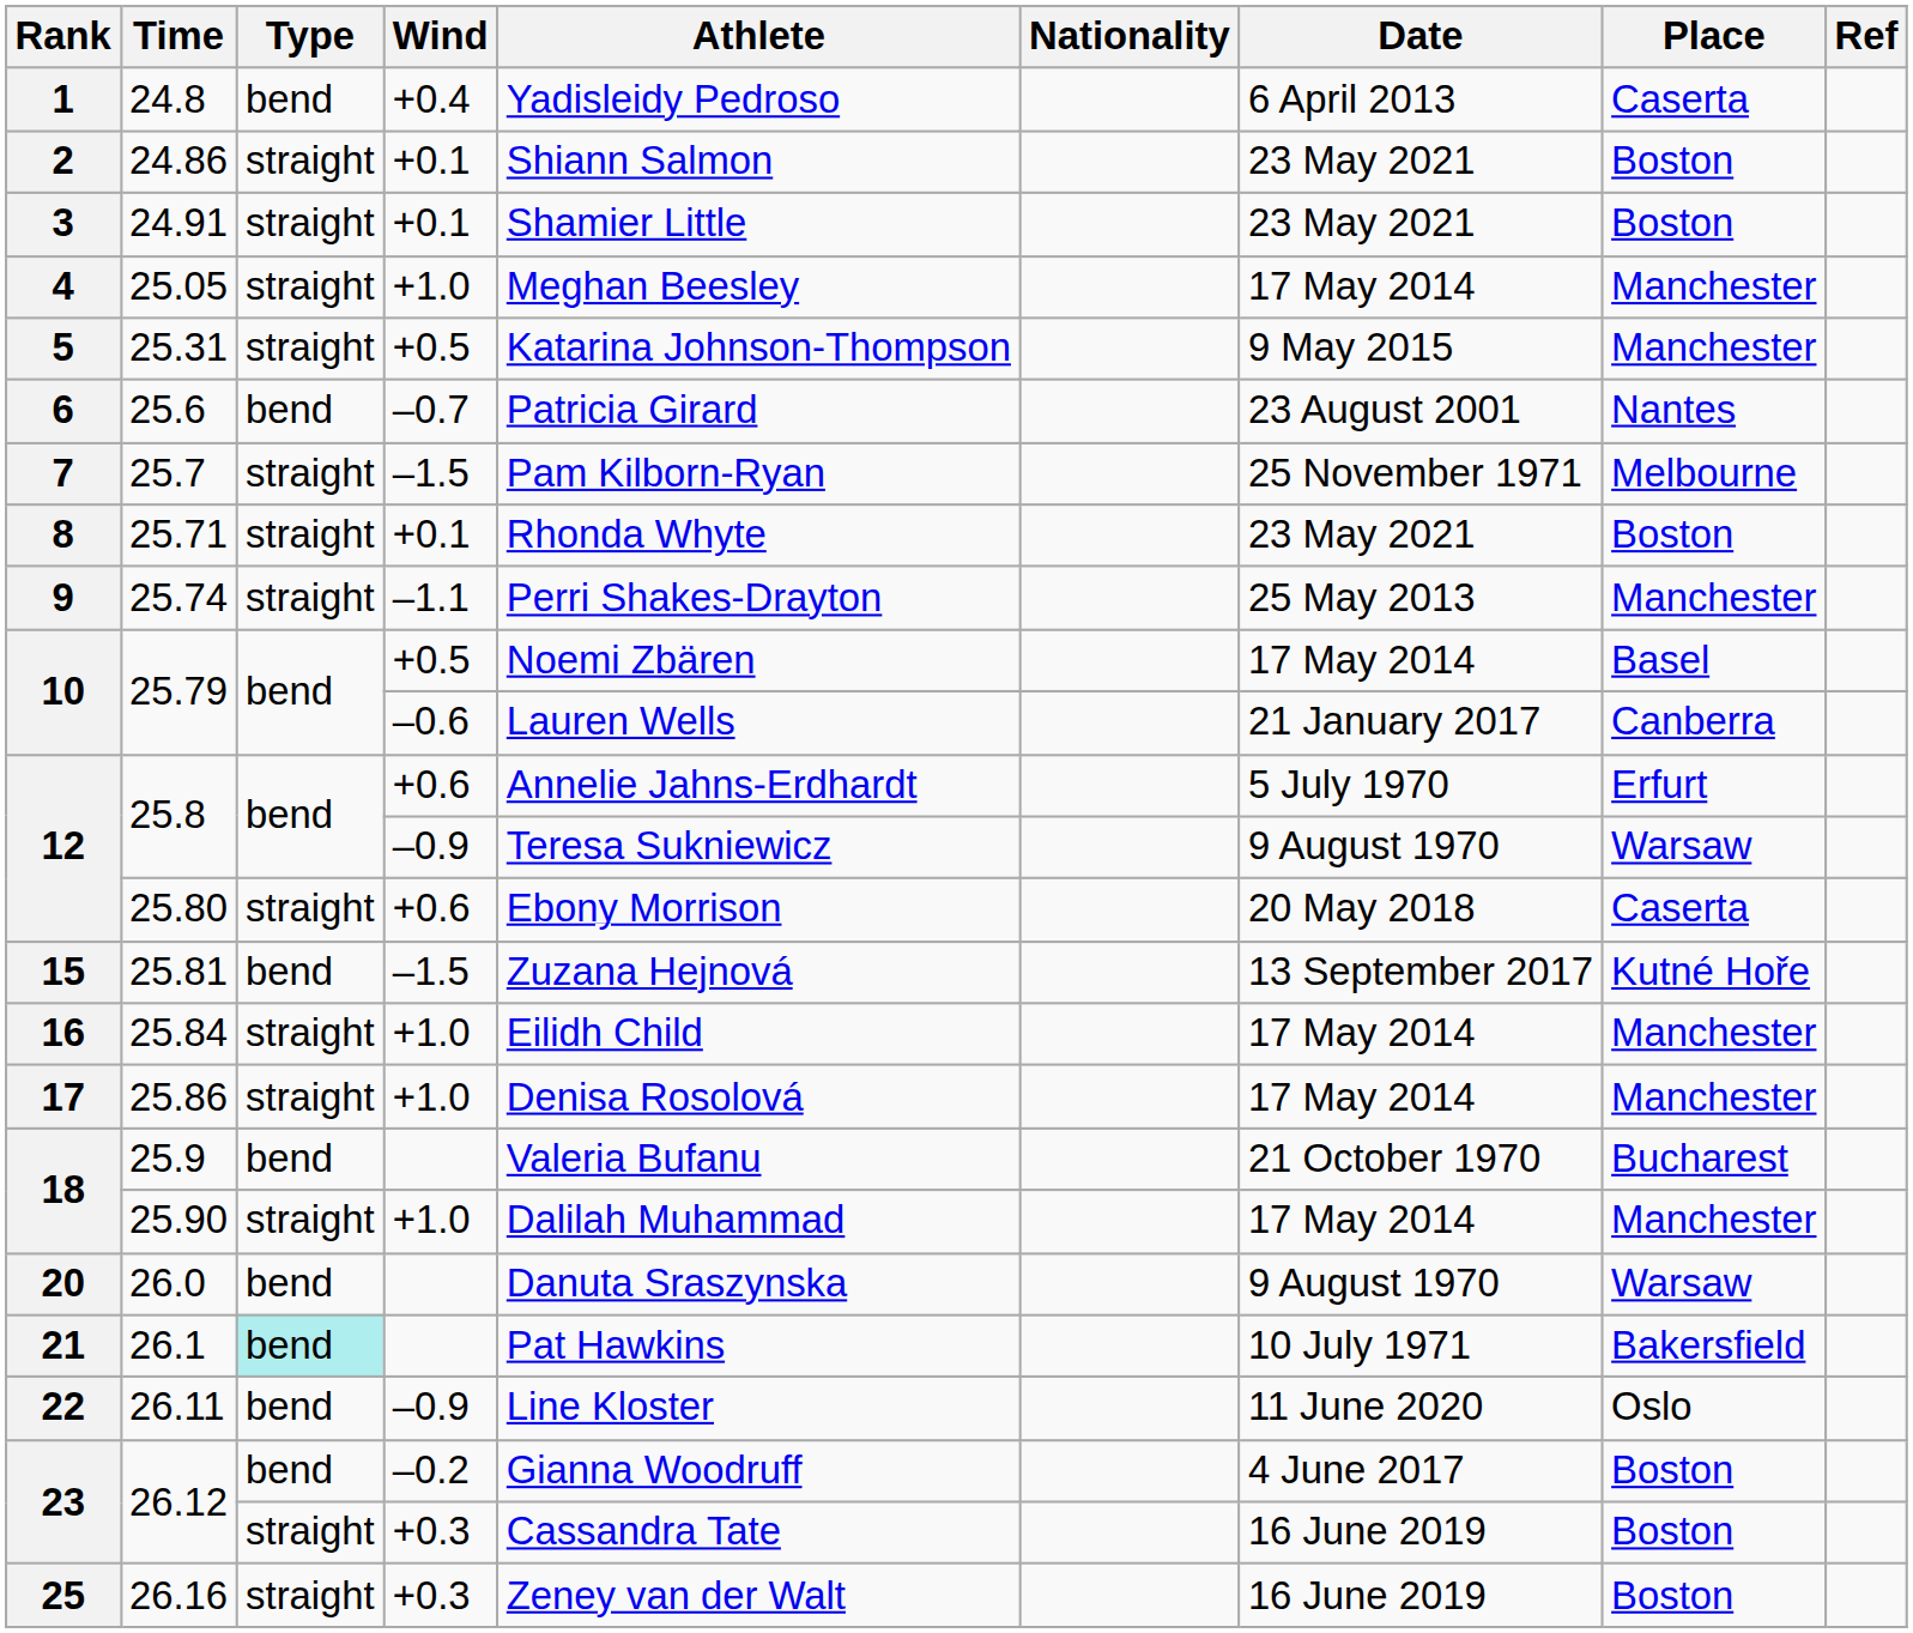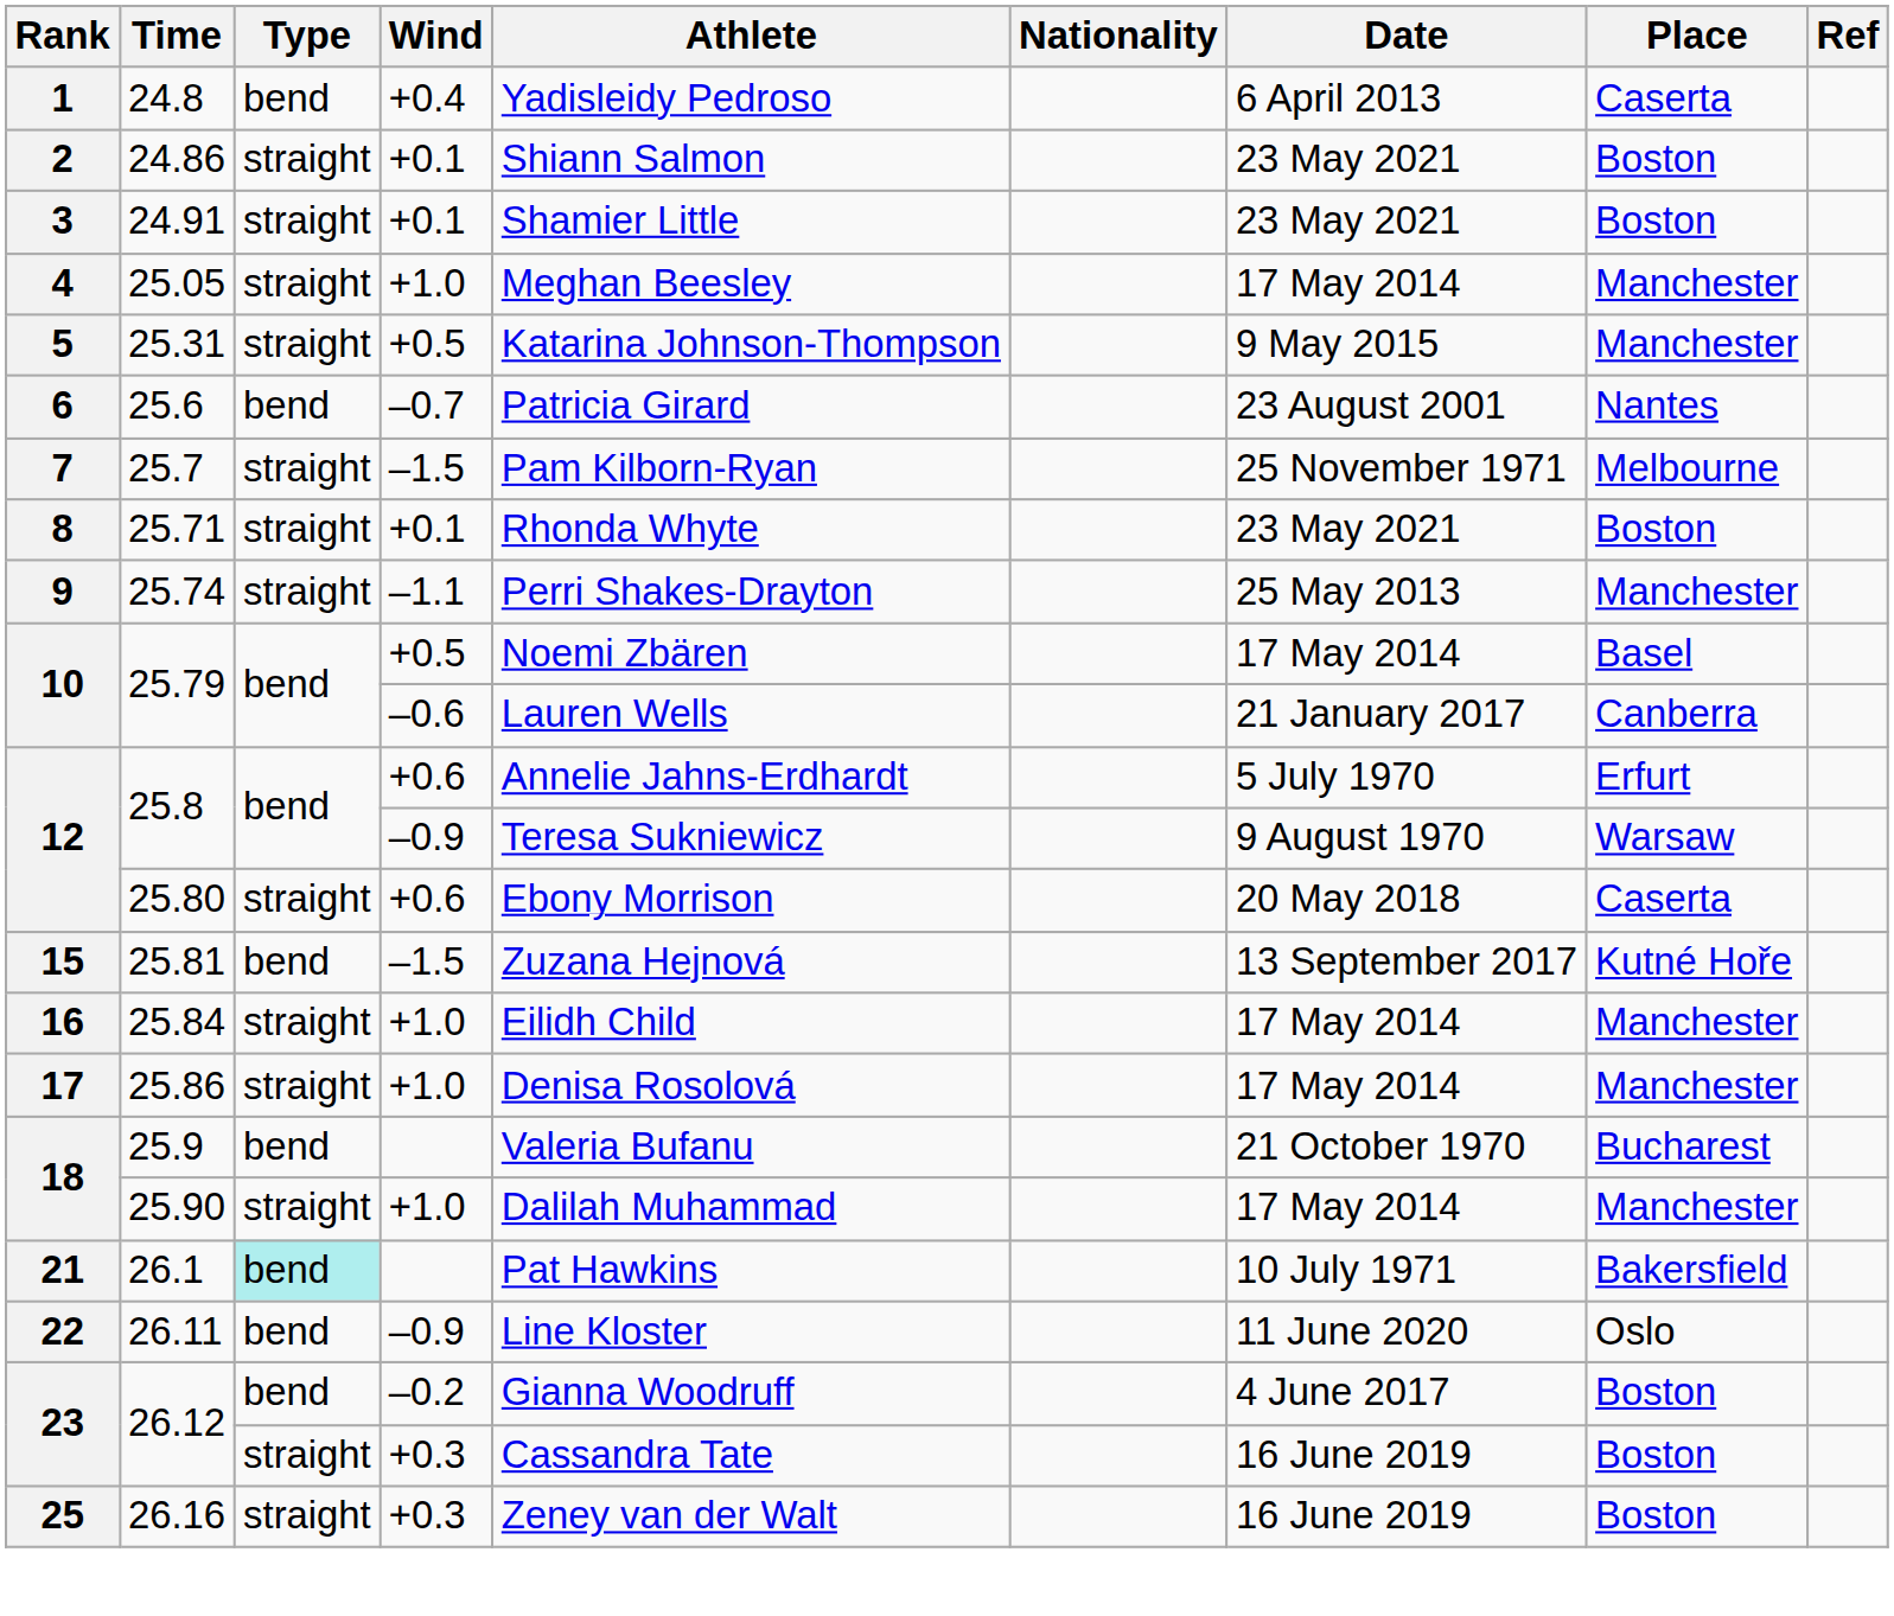- row: 20 | 26.0 | bend | Danuta Sraszynska | 9 August 1970 | Warsaw
